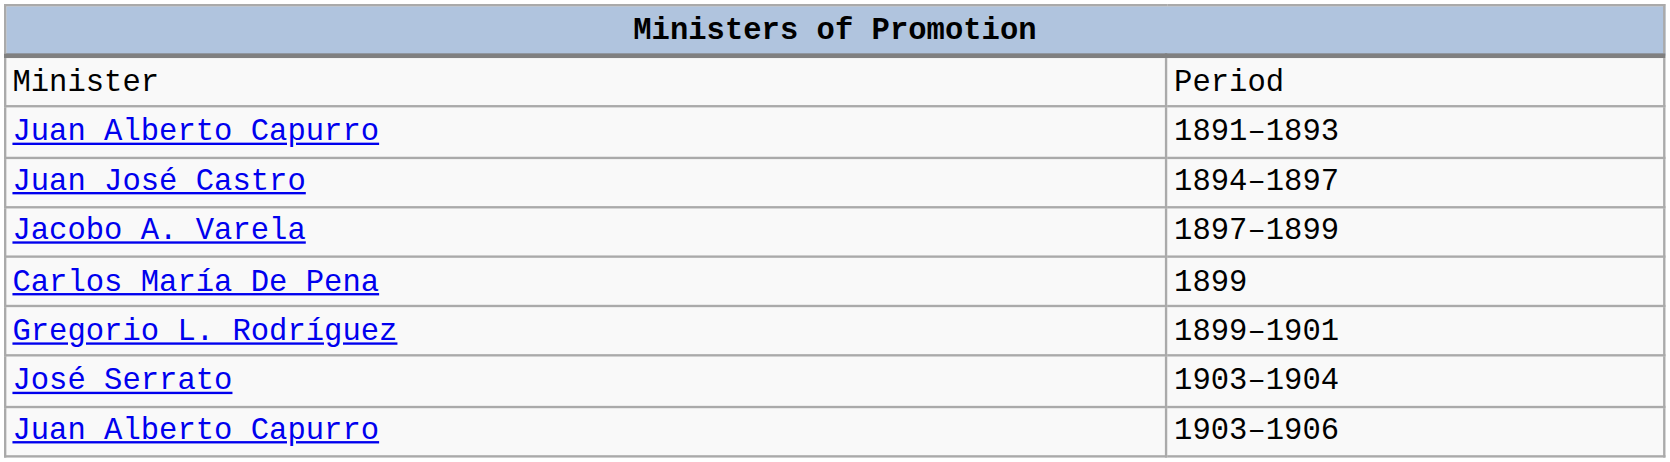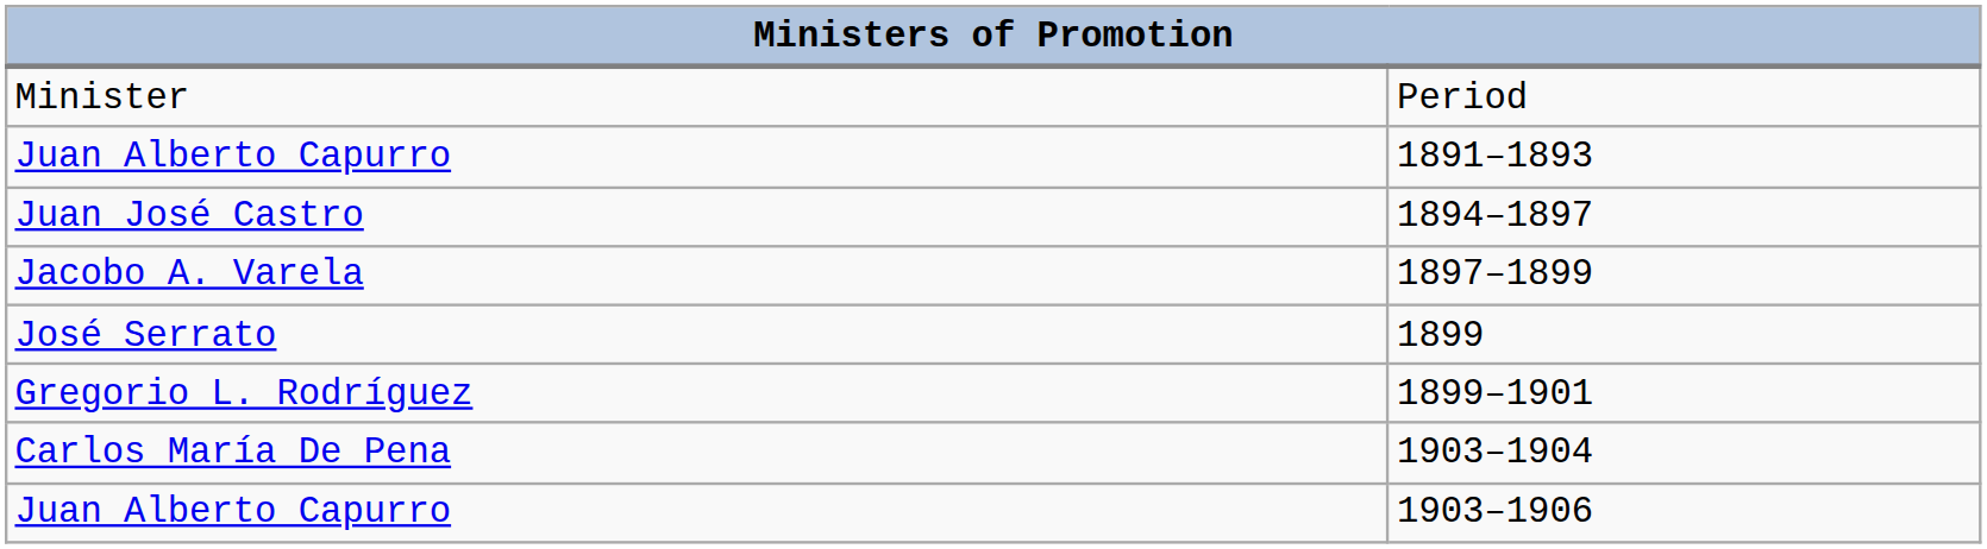1899 | column 1: Carlos María De Pena -> José Serrato
1903–1904 | column 1: José Serrato -> Carlos María De Pena
